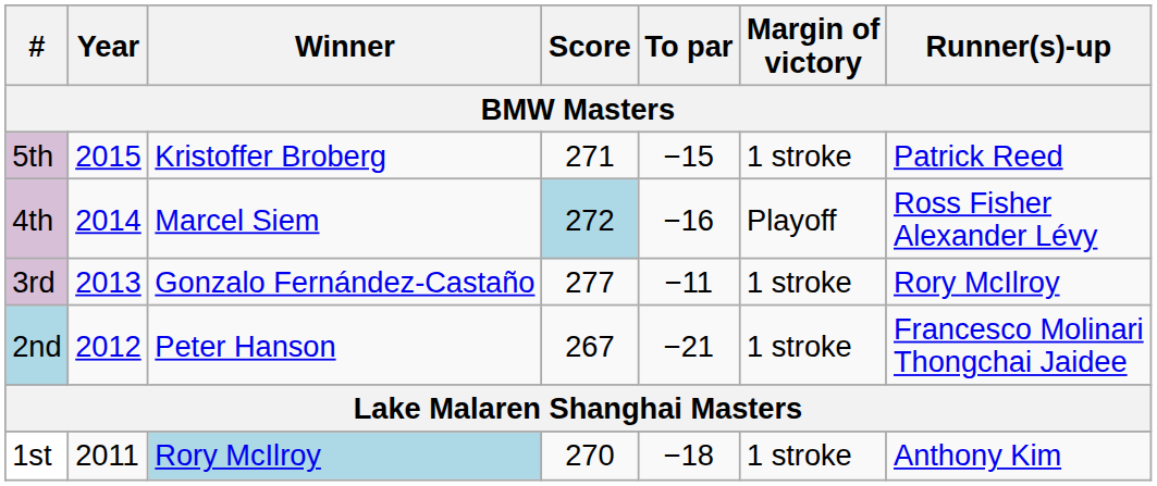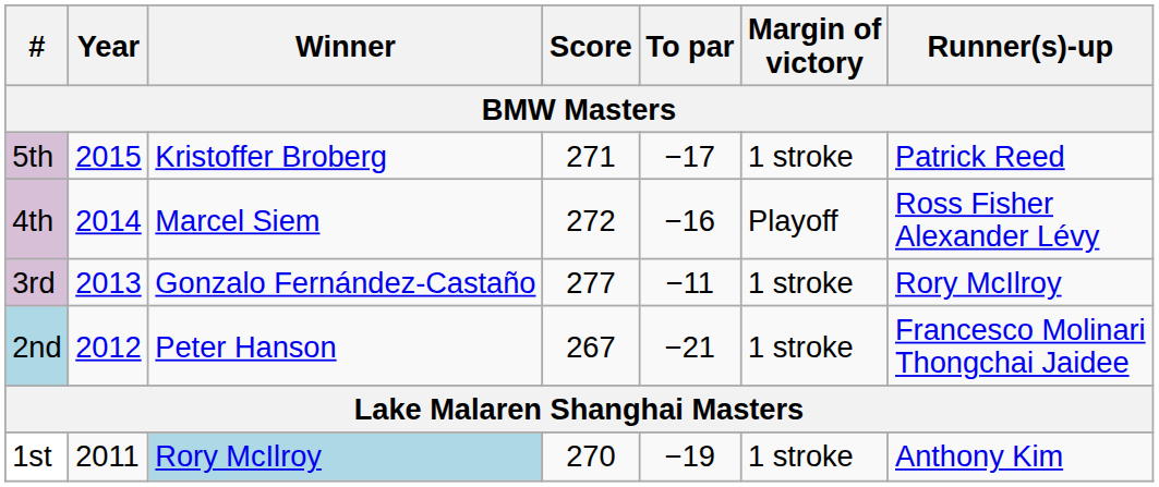5th | To par: −15 -> −17
4th | Score: lightblue background -> no background
1st | To par: −18 -> −19
